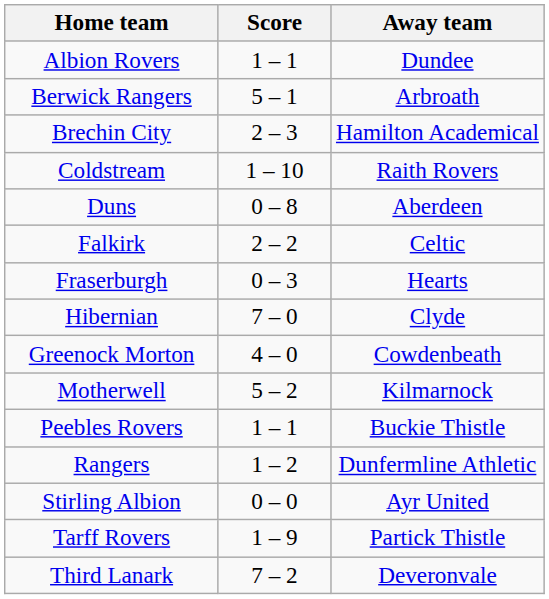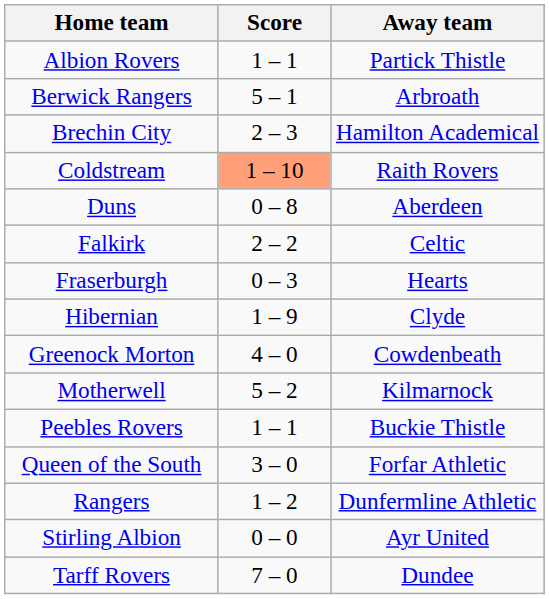Albion Rovers | Away team: Dundee -> Partick Thistle
Coldstream | Score: no background -> lightsalmon background
Hibernian | Score: 7 – 0 -> 1 – 9
+ row: Queen of the South | 3 – 0 | Forfar Athletic
Tarff Rovers | Score: 1 – 9 -> 7 – 0
Tarff Rovers | Away team: Partick Thistle -> Dundee
- row: Third Lanark | 7 – 2 | Deveronvale
